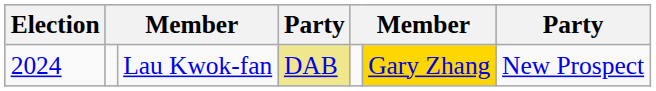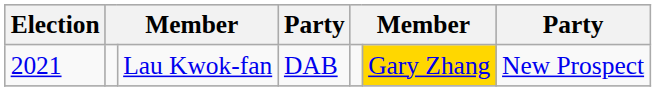Lau Kwok-fan | Election: 2024 -> 2021
Lau Kwok-fan | column 4: khaki background -> no background
